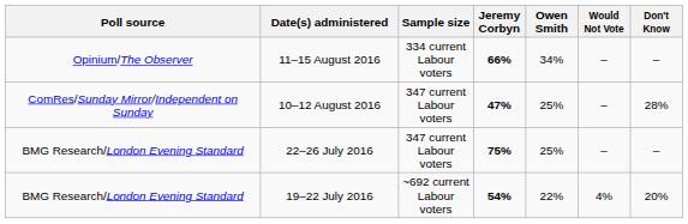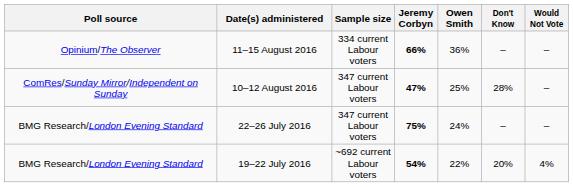columns swapped: Don't Know <-> Would Not Vote
11–15 August 2016 | Owen Smith: 34% -> 36%
22–26 July 2016 | Owen Smith: 25% -> 24%
